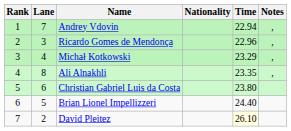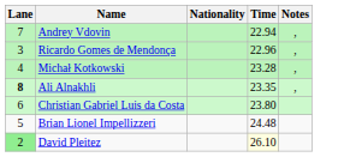- column: Rank | 1 | 2 | 3 | 4 | 5 | 6 | 7
Michał Kotkowski | Time: 23.29 -> 23.28
Ali Alnakhli | Lane: normal -> bold
Brian Lionel Impellizzeri | Time: 24.40 -> 24.48
David Pleitez | Lane: no background -> lightgreen background
